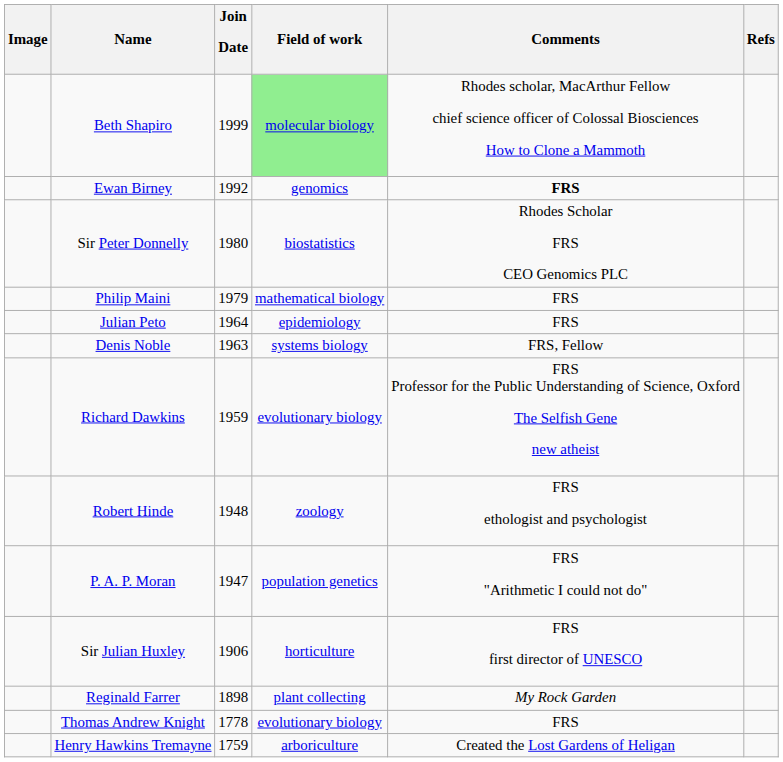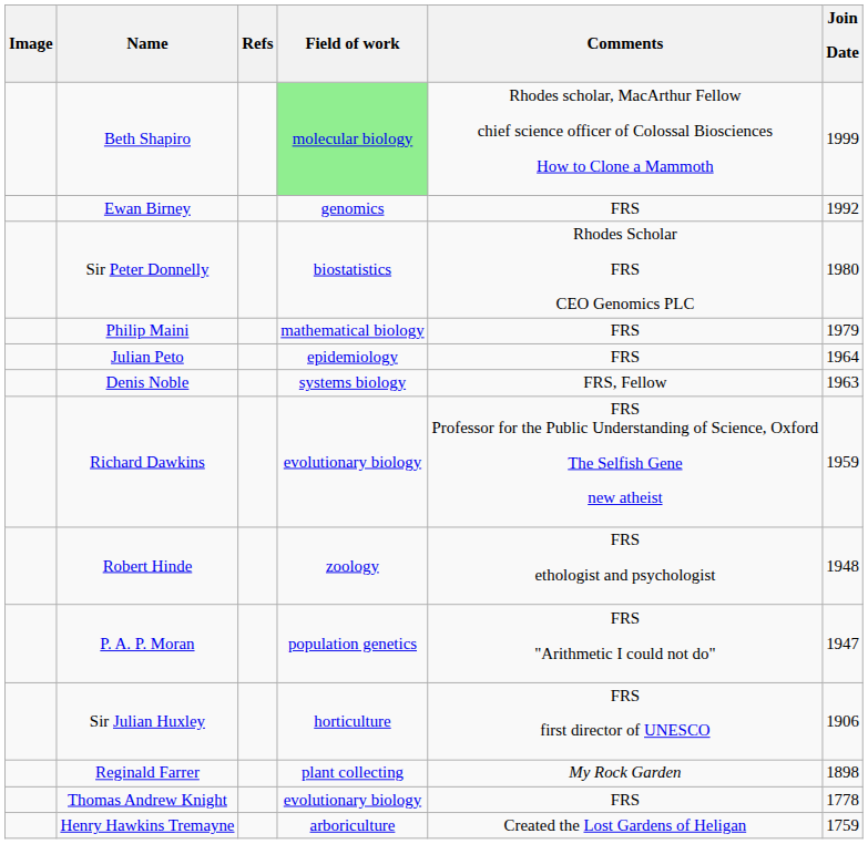columns swapped: Join Date <-> Refs
Ewan Birney | Comments: bold -> normal
